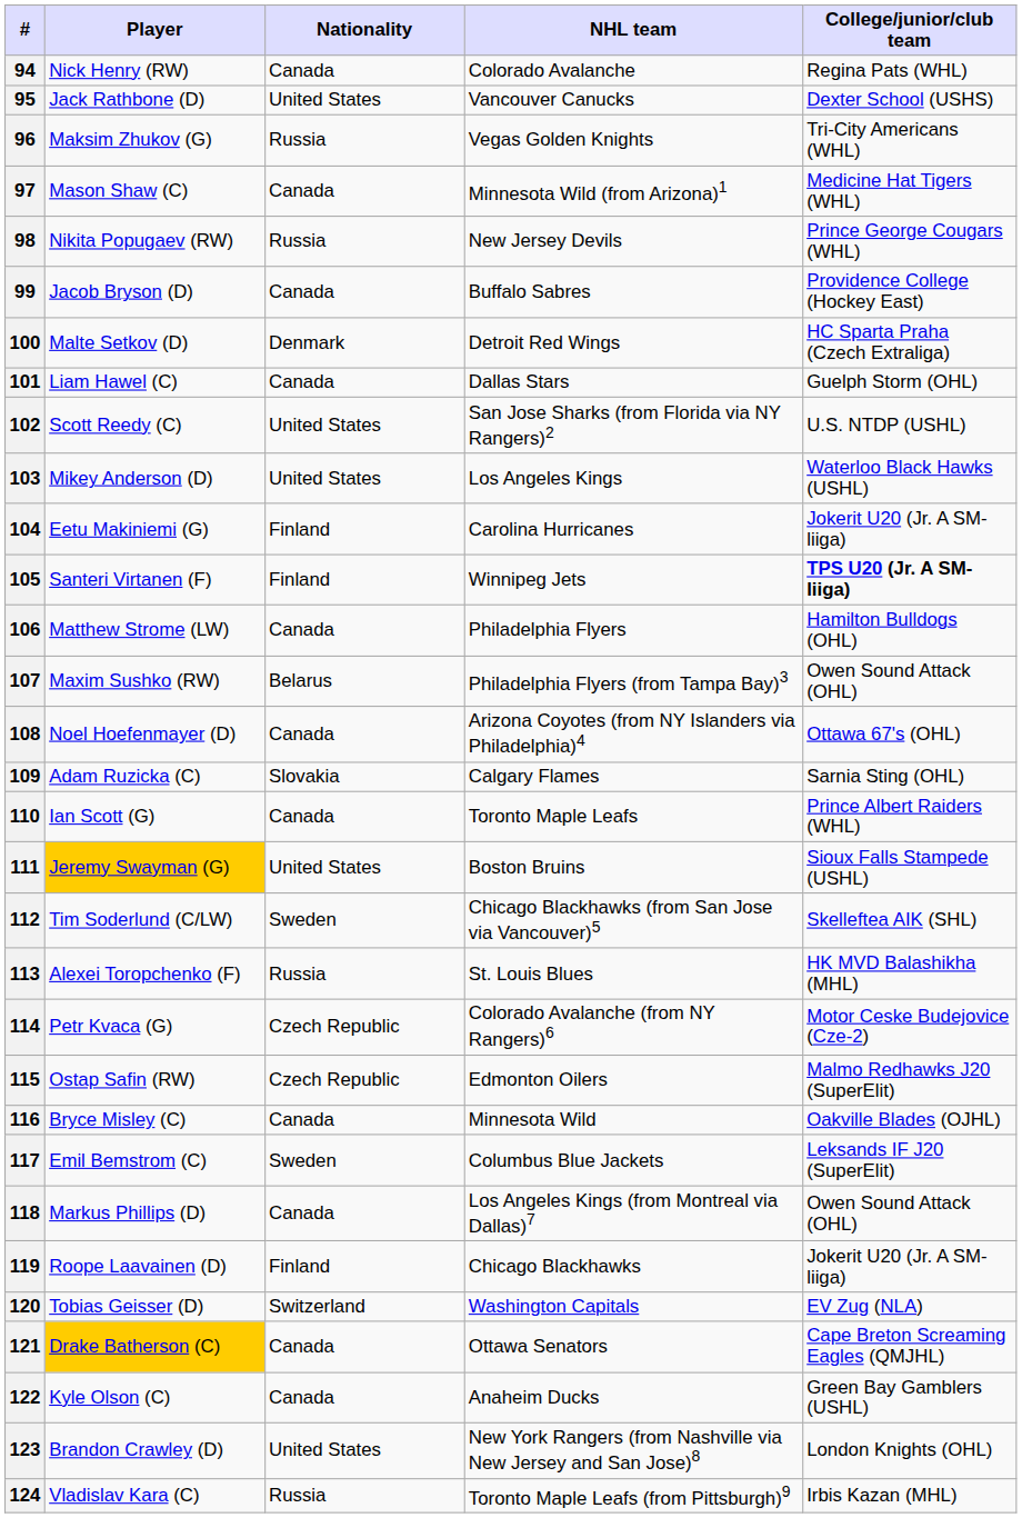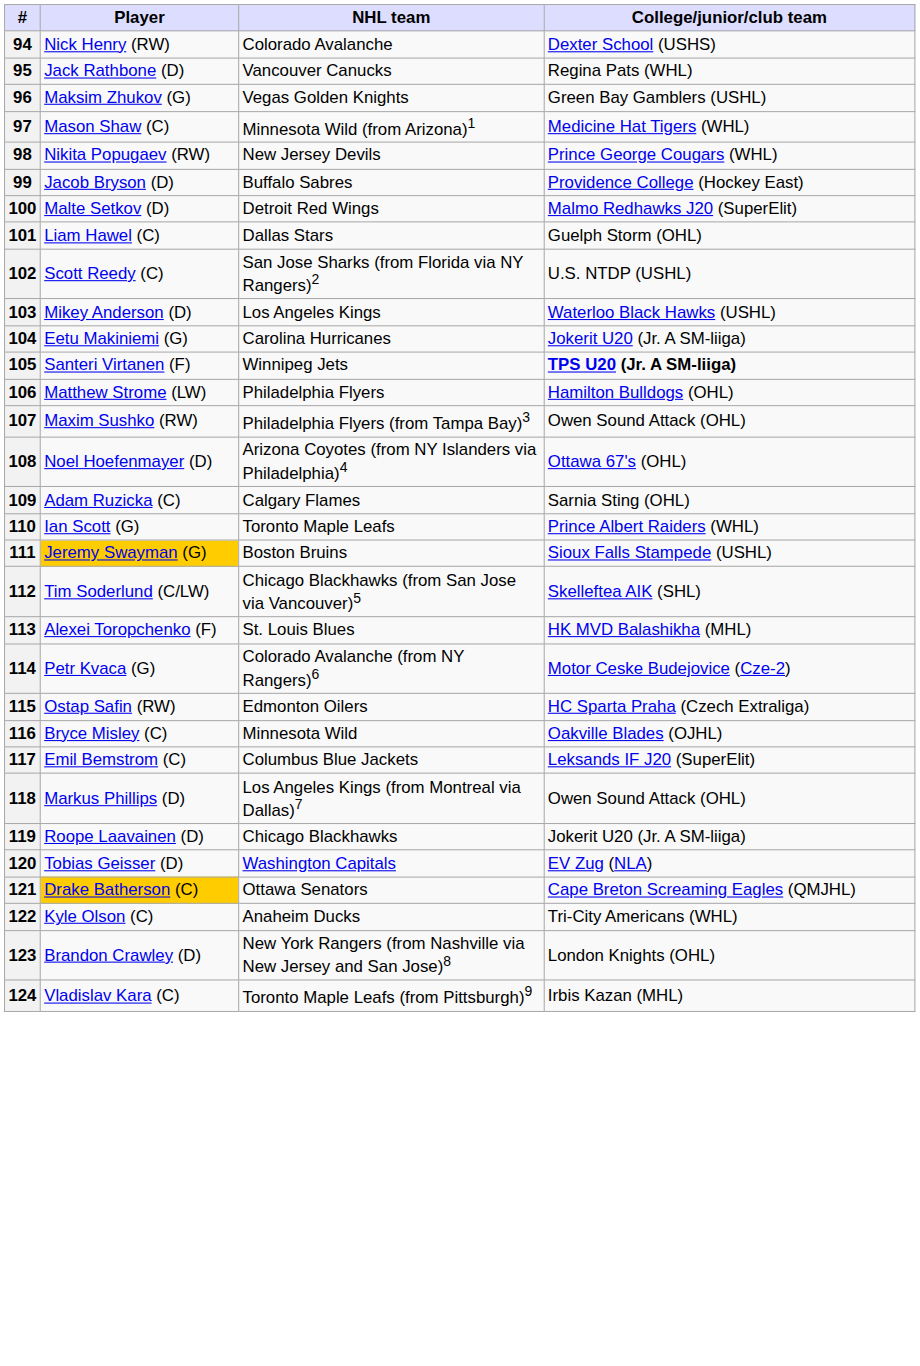- column: Nationality | Canada | United States | Russia | Canada | Russia | Canada | Denmark | Canada | United States | United States | Finland | Finland | Canada | Belarus | Canada | Slovakia | Canada | United States | Sweden | Russia | Czech Republic | Czech Republic | Canada | Sweden | Canada | Finland | Switzerland | Canada | Canada | United States | Russia
94 | College/junior/club team: Regina Pats (WHL) -> Dexter School (USHS)
95 | College/junior/club team: Dexter School (USHS) -> Regina Pats (WHL)
96 | College/junior/club team: Tri-City Americans (WHL) -> Green Bay Gamblers (USHL)
100 | College/junior/club team: HC Sparta Praha (Czech Extraliga) -> Malmo Redhawks J20 (SuperElit)
115 | College/junior/club team: Malmo Redhawks J20 (SuperElit) -> HC Sparta Praha (Czech Extraliga)
122 | College/junior/club team: Green Bay Gamblers (USHL) -> Tri-City Americans (WHL)
